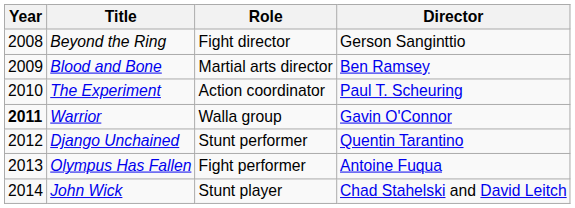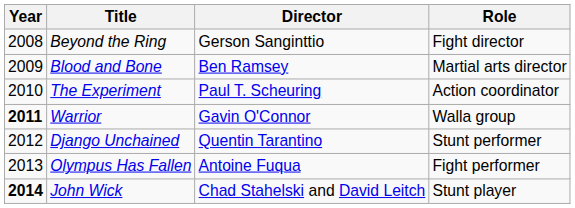columns swapped: Director <-> Role
John Wick | Year: normal -> bold
